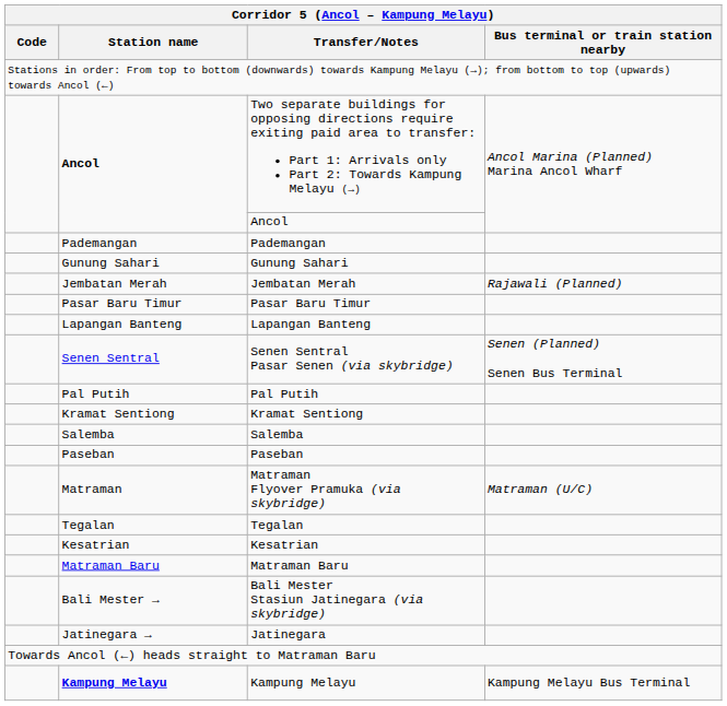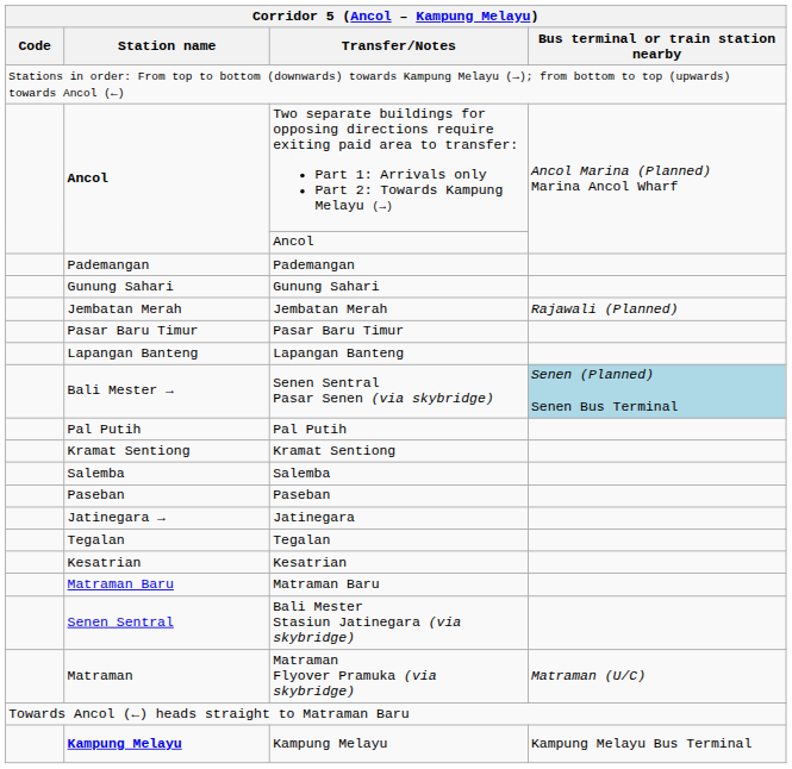Senen Sentral Pasar Senen (via skybridge) | Station name: Senen Sentral -> Bali Mester →
Senen Sentral Pasar Senen (via skybridge) | Bus terminal or train station nearby: no background -> lightblue background
rows swapped: Matraman Flyover Pramuka (via skybridge) <-> Jatinegara
Bali Mester Stasiun Jatinegara (via skybridge) | Station name: Bali Mester → -> Senen Sentral
